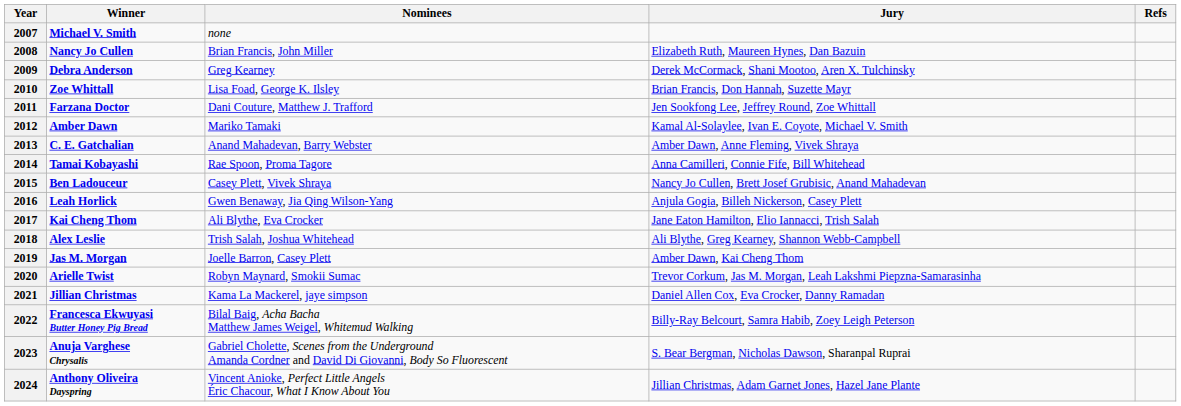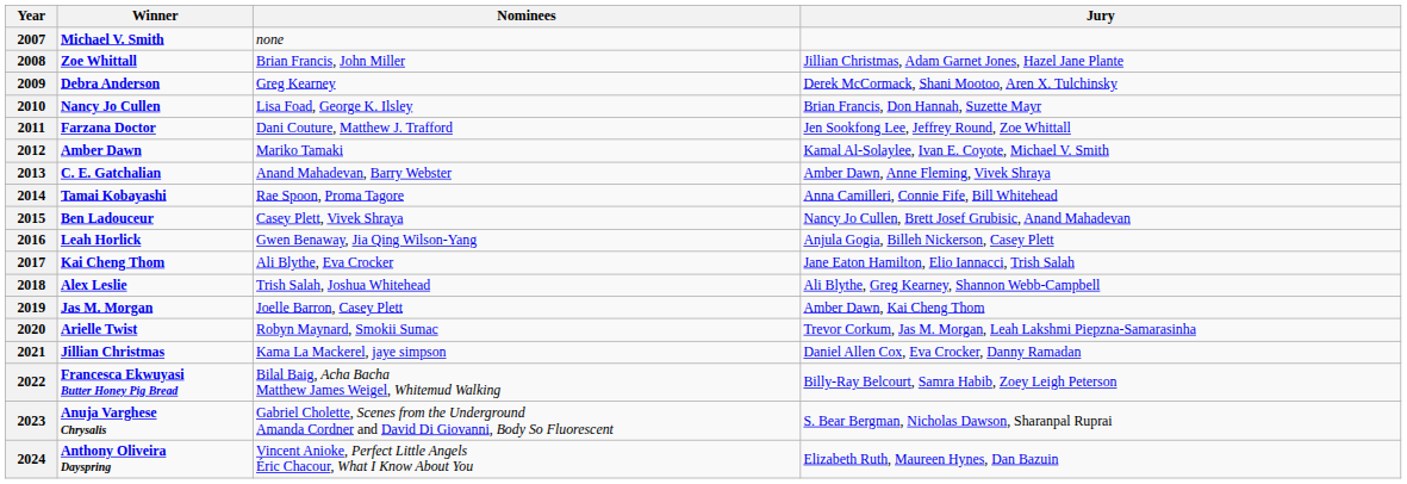- column: Refs
2008 | Winner: Nancy Jo Cullen -> Zoe Whittall
2008 | Jury: Elizabeth Ruth, Maureen Hynes, Dan Bazuin -> Jillian Christmas, Adam Garnet Jones, Hazel Jane Plante
2010 | Winner: Zoe Whittall -> Nancy Jo Cullen
2024 | Jury: Jillian Christmas, Adam Garnet Jones, Hazel Jane Plante -> Elizabeth Ruth, Maureen Hynes, Dan Bazuin
